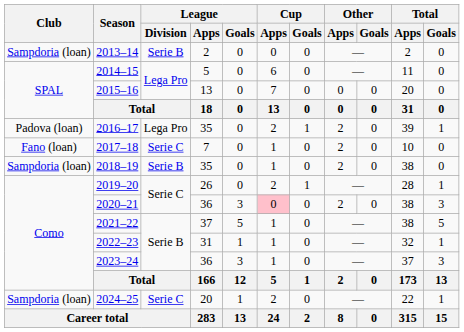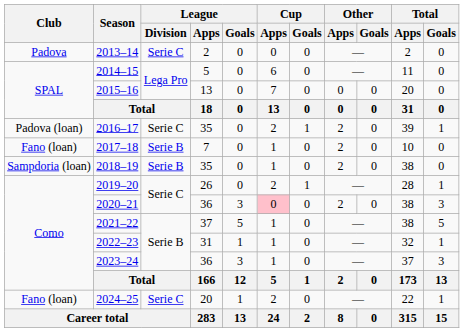2013–14 | Club: Sampdoria (loan) -> Padova
2013–14 | League / Division: Serie B -> Serie C
2016–17 | League / Division: Lega Pro -> Serie C
2017–18 | League / Division: Serie C -> Serie B
2024–25 | Club: Sampdoria (loan) -> Fano (loan)
